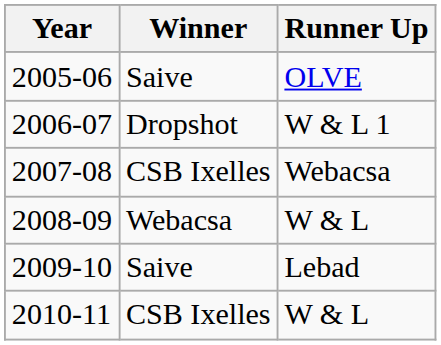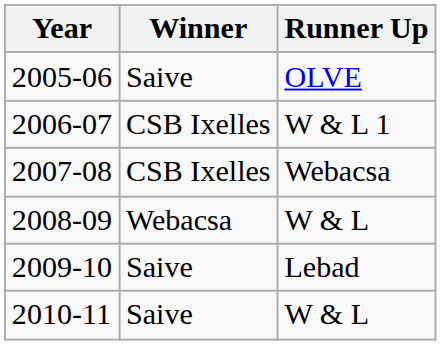2006-07 | Winner: Dropshot -> CSB Ixelles
2010-11 | Winner: CSB Ixelles -> Saive
